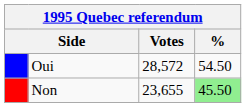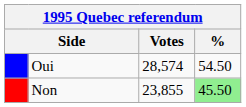Oui | Votes: 28,572 -> 28,574
Non | Votes: 23,655 -> 23,855
